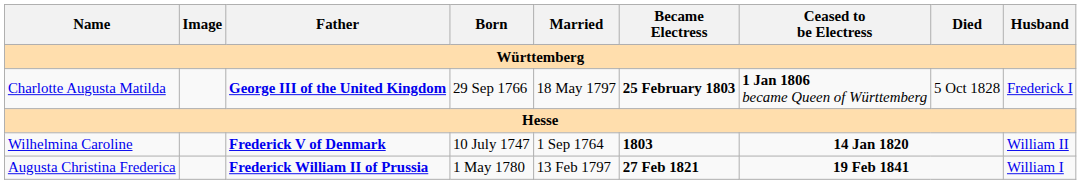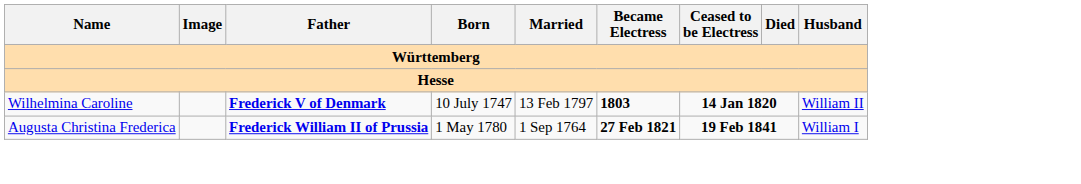- row: Charlotte Augusta Matilda | George III of the United Kingdom | 29 Sep 1766 | 18 May 1797 | 25 February 1803 | 1 Jan 1806 became Queen of Württemberg | 5 Oct 1828 | Frederick I
Wilhelmina Caroline | Married: 1 Sep 1764 -> 13 Feb 1797
Augusta Christina Frederica | Married: 13 Feb 1797 -> 1 Sep 1764
